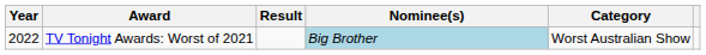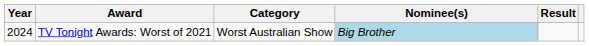columns swapped: Category <-> Result
TV Tonight Awards: Worst of 2021 | Year: 2022 -> 2024
